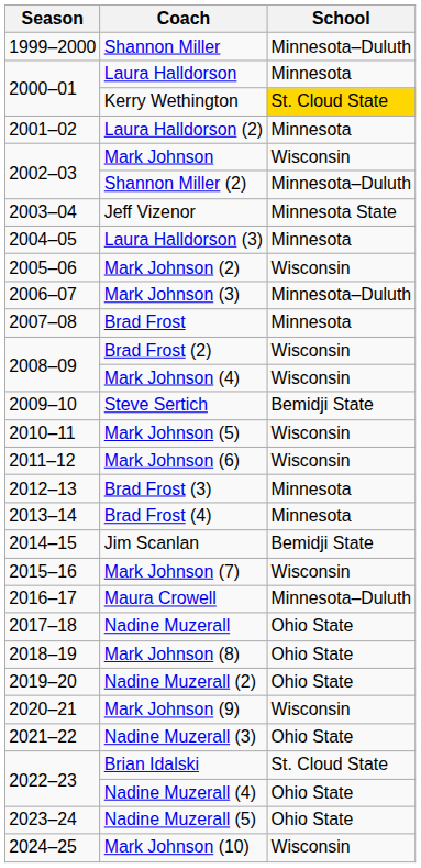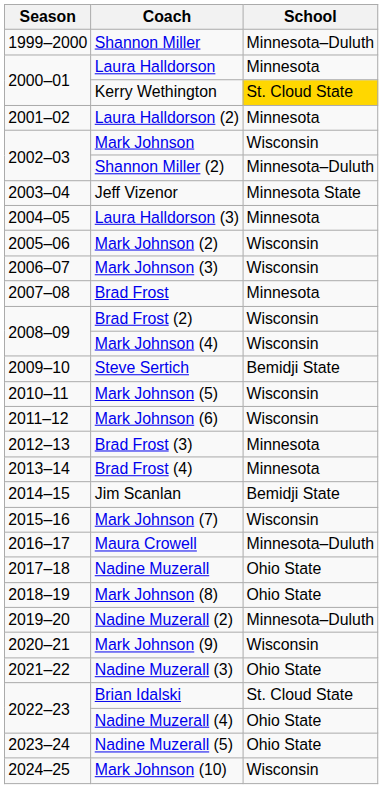Mark Johnson (3) | School: Minnesota–Duluth -> Wisconsin
Nadine Muzerall (2) | School: Ohio State -> Minnesota–Duluth
